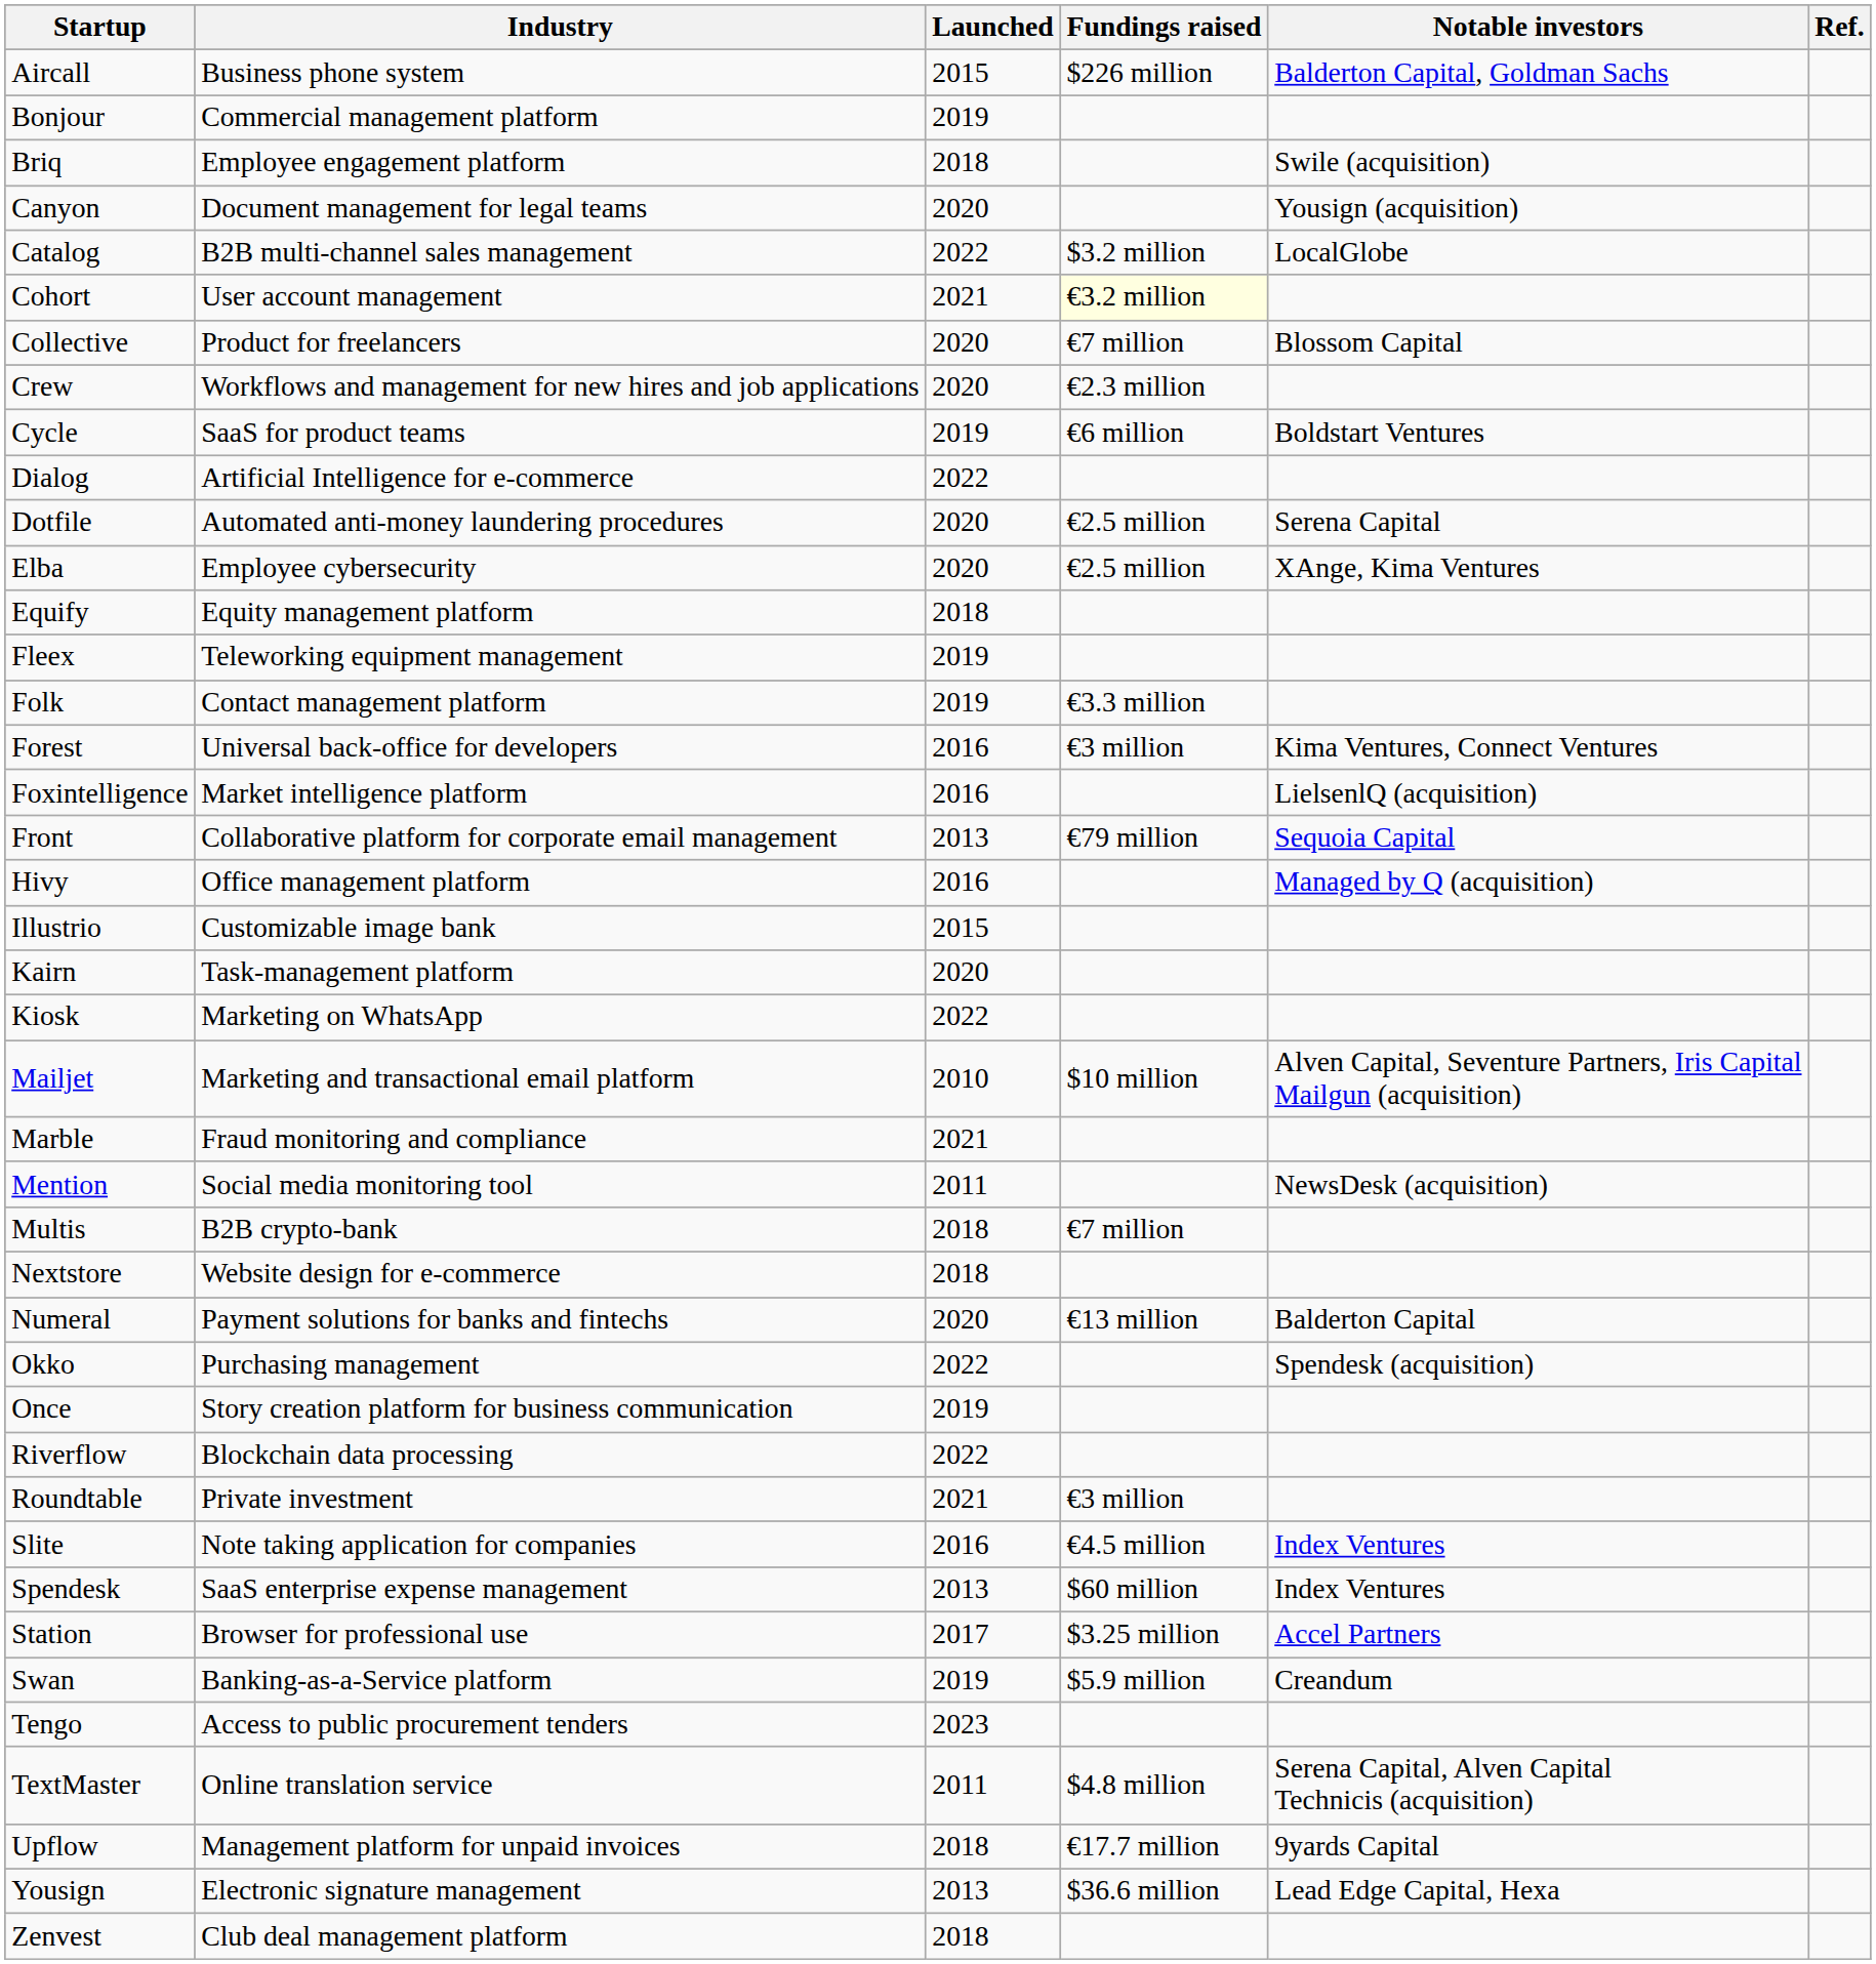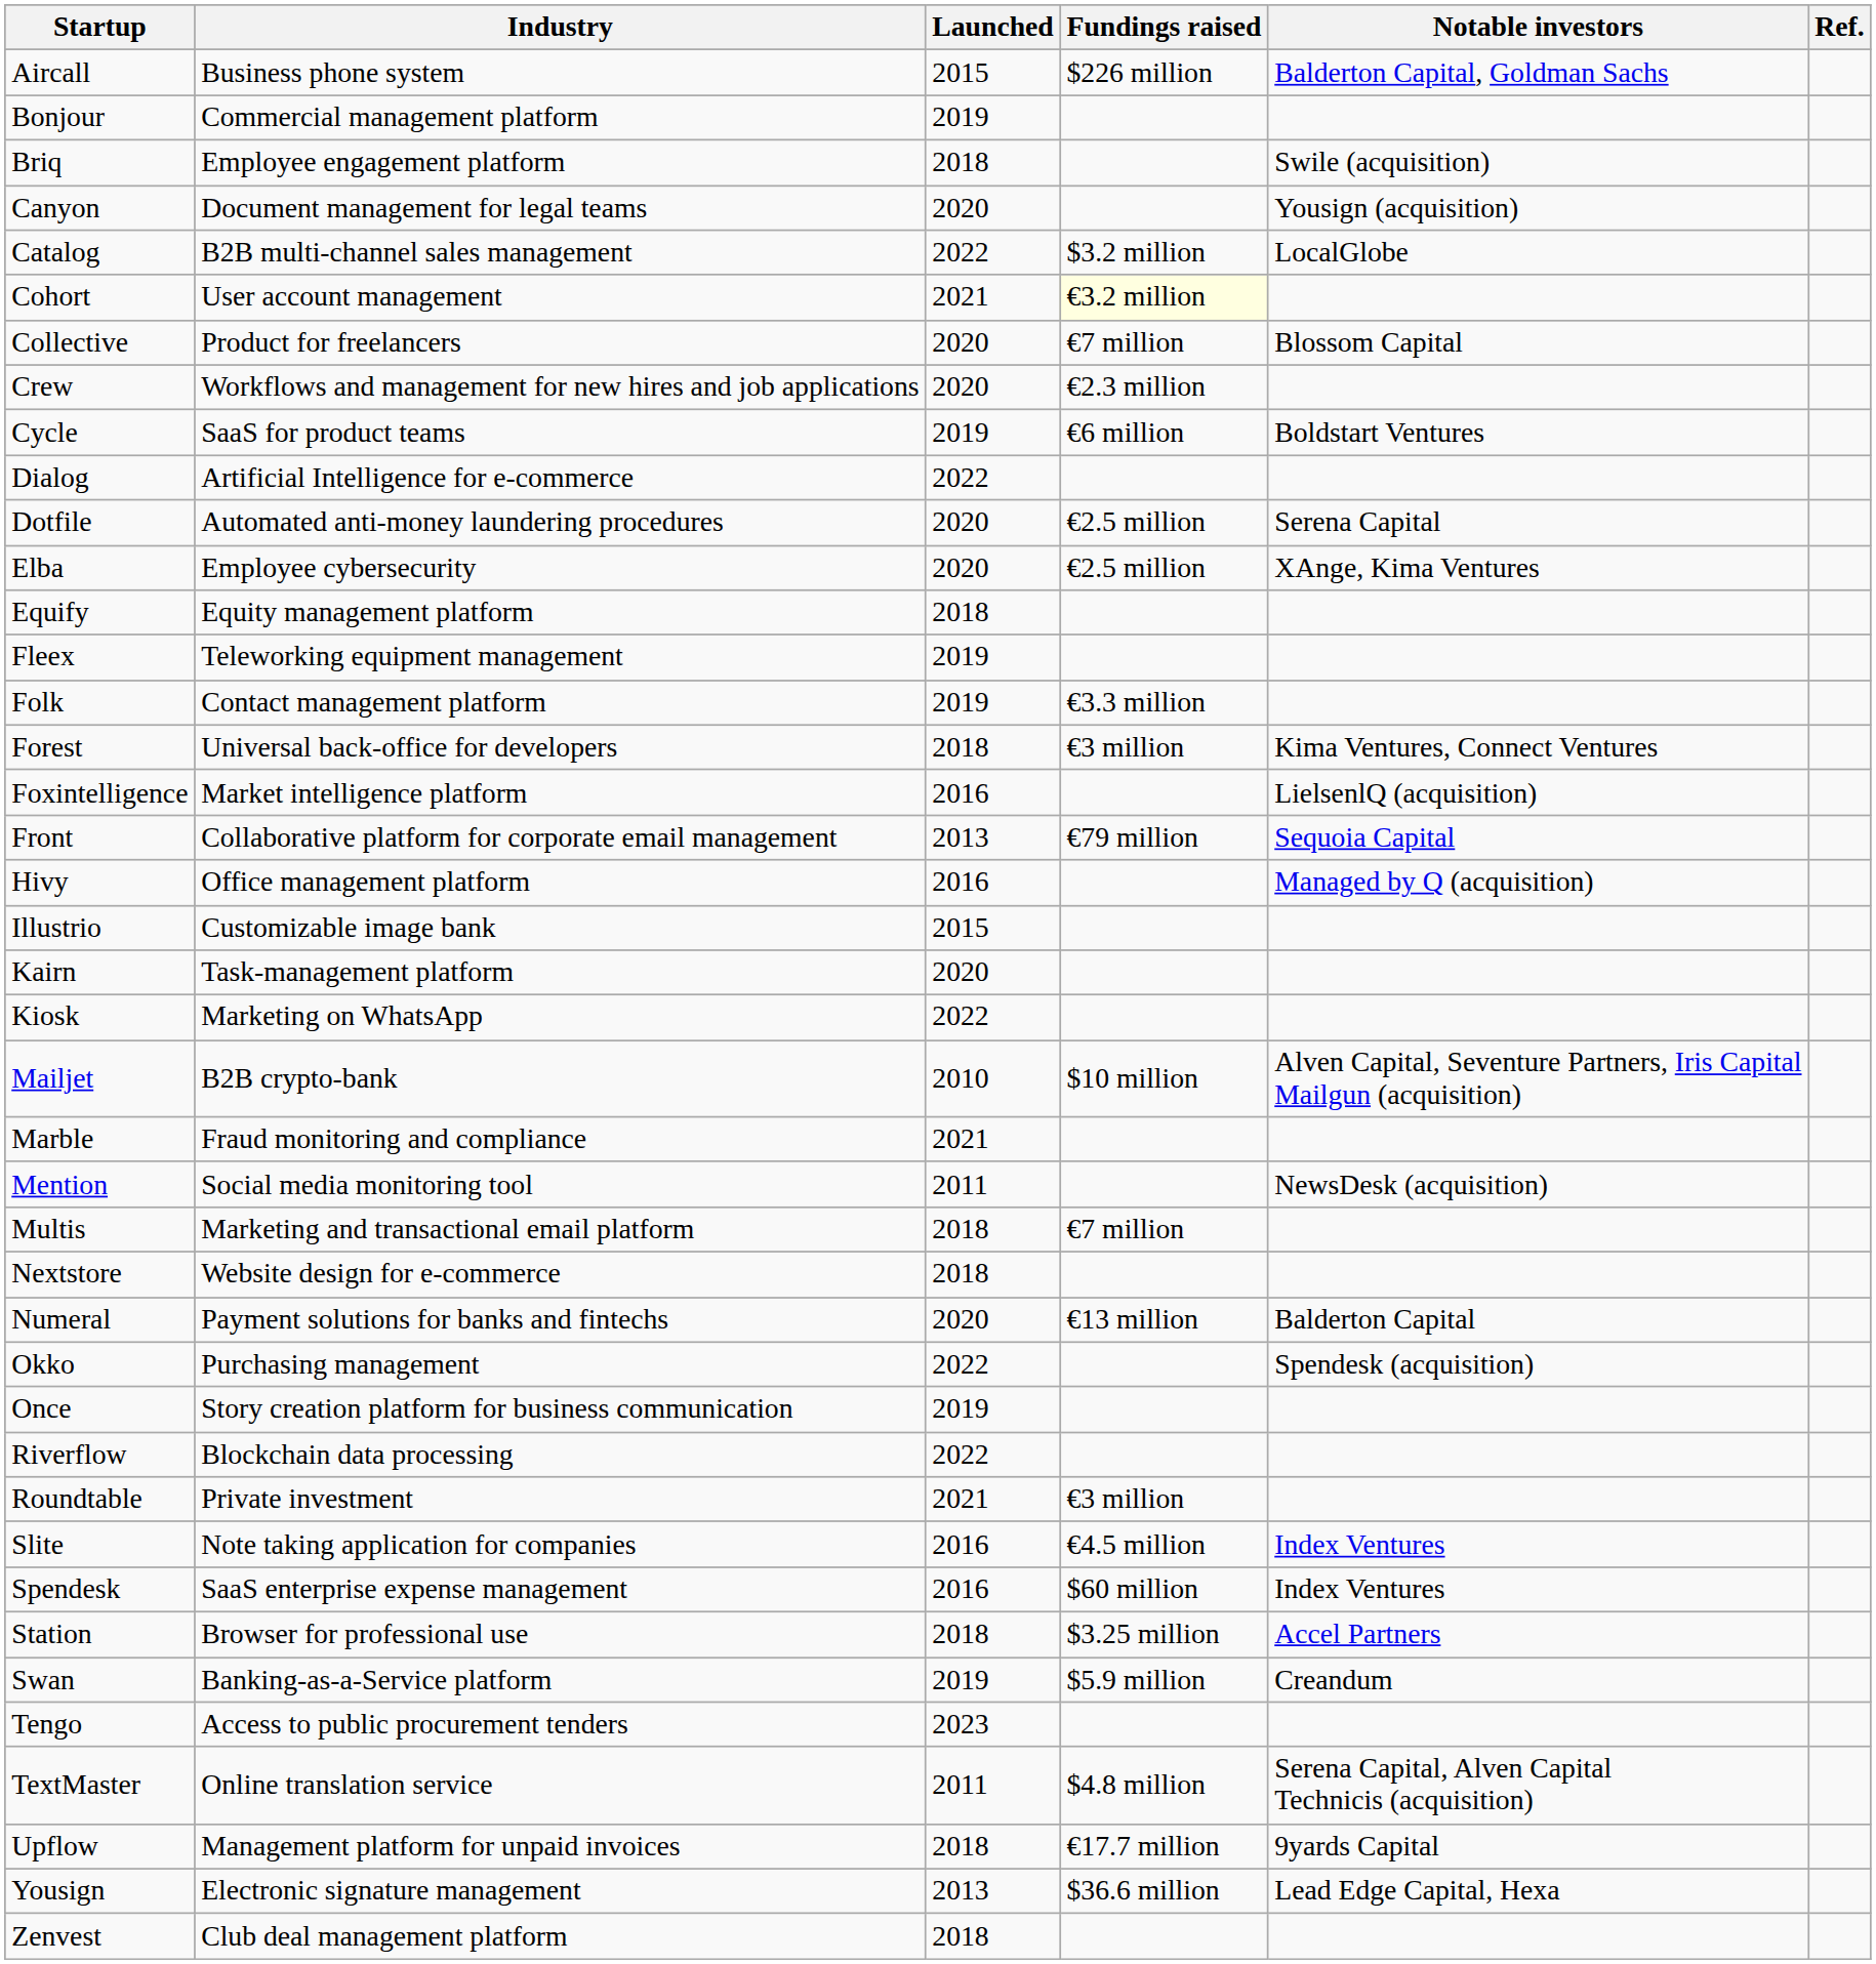Forest | Launched: 2016 -> 2018
Mailjet | Industry: Marketing and transactional email platform -> B2B crypto-bank
Multis | Industry: B2B crypto-bank -> Marketing and transactional email platform
Spendesk | Launched: 2013 -> 2016
Station | Launched: 2017 -> 2018
